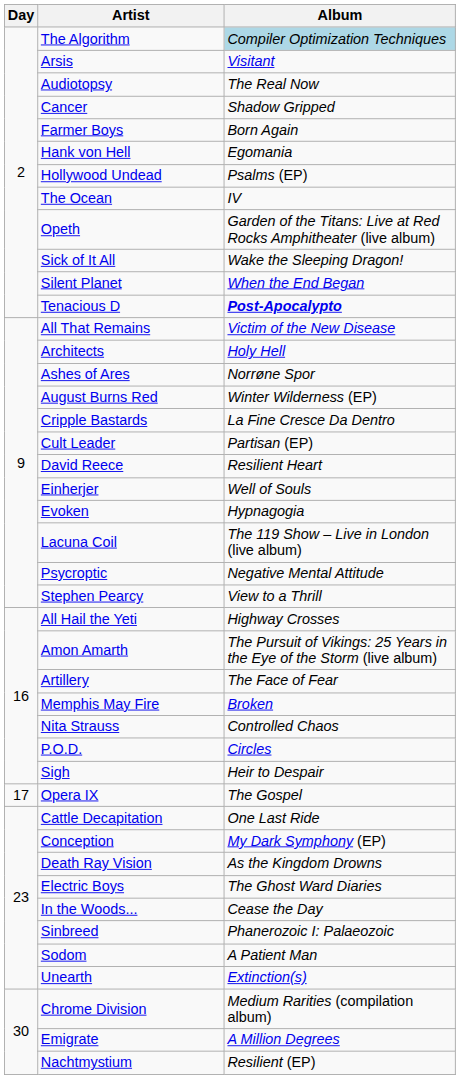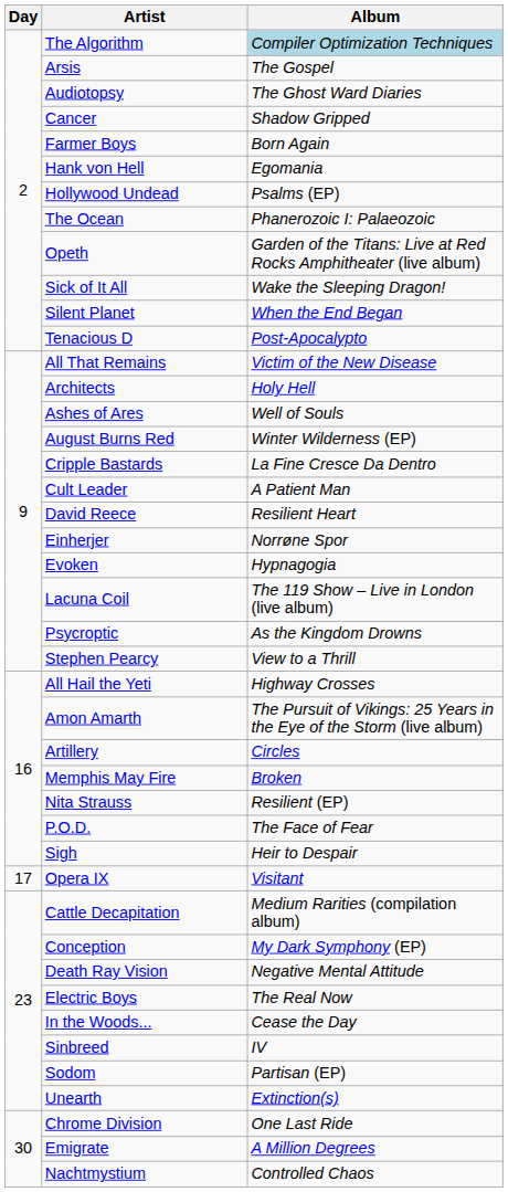Arsis | Album: Visitant -> The Gospel
Audiotopsy | Album: The Real Now -> The Ghost Ward Diaries
The Ocean | Album: IV -> Phanerozoic I: Palaeozoic
Tenacious D | Album: bold -> normal
Ashes of Ares | Album: Norrøne Spor -> Well of Souls
Cult Leader | Album: Partisan (EP) -> A Patient Man
Einherjer | Album: Well of Souls -> Norrøne Spor
Psycroptic | Album: Negative Mental Attitude -> As the Kingdom Drowns
Artillery | Album: The Face of Fear -> Circles
Nita Strauss | Album: Controlled Chaos -> Resilient (EP)
P.O.D. | Album: Circles -> The Face of Fear
Opera IX | Album: The Gospel -> Visitant
Cattle Decapitation | Album: One Last Ride -> Medium Rarities (compilation album)
Death Ray Vision | Album: As the Kingdom Drowns -> Negative Mental Attitude
Electric Boys | Album: The Ghost Ward Diaries -> The Real Now
Sinbreed | Album: Phanerozoic I: Palaeozoic -> IV
Sodom | Album: A Patient Man -> Partisan (EP)
Chrome Division | Album: Medium Rarities (compilation album) -> One Last Ride
Nachtmystium | Album: Resilient (EP) -> Controlled Chaos
